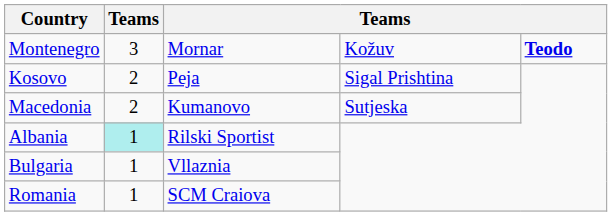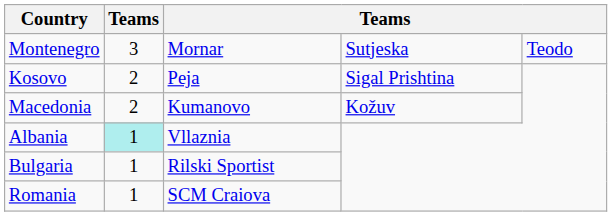Montenegro | column 4: Kožuv -> Sutjeska
Montenegro | column 5: bold -> normal
Macedonia | column 4: Sutjeska -> Kožuv
Albania | column 3: Rilski Sportist -> Vllaznia
Bulgaria | column 3: Vllaznia -> Rilski Sportist
